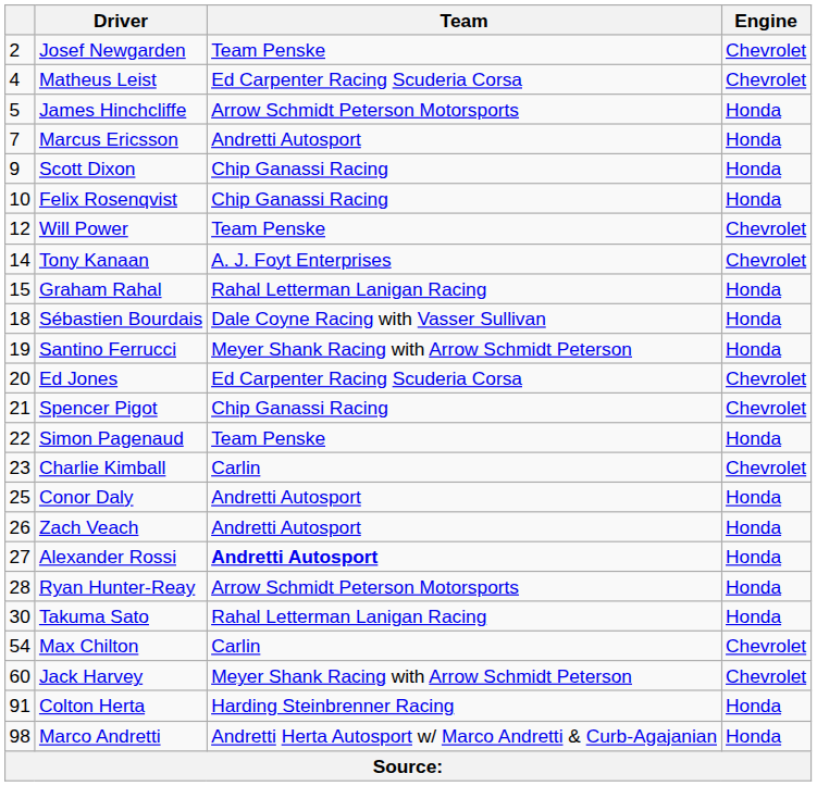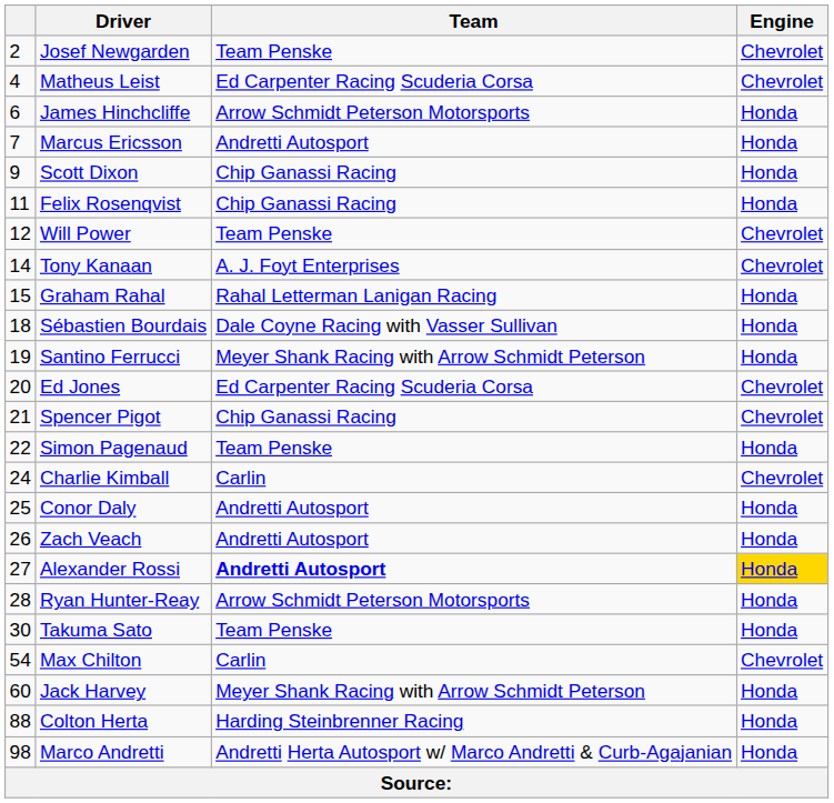James Hinchcliffe | column 1: 5 -> 6
Felix Rosenqvist | column 1: 10 -> 11
Charlie Kimball | column 1: 23 -> 24
Alexander Rossi | Engine: no background -> gold background
Takuma Sato | Team: Rahal Letterman Lanigan Racing -> Team Penske
Jack Harvey | Engine: Chevrolet -> Honda
Colton Herta | column 1: 91 -> 88
